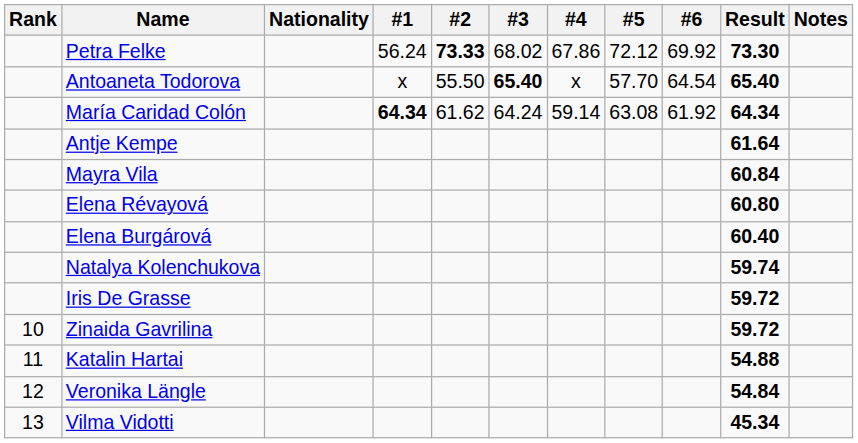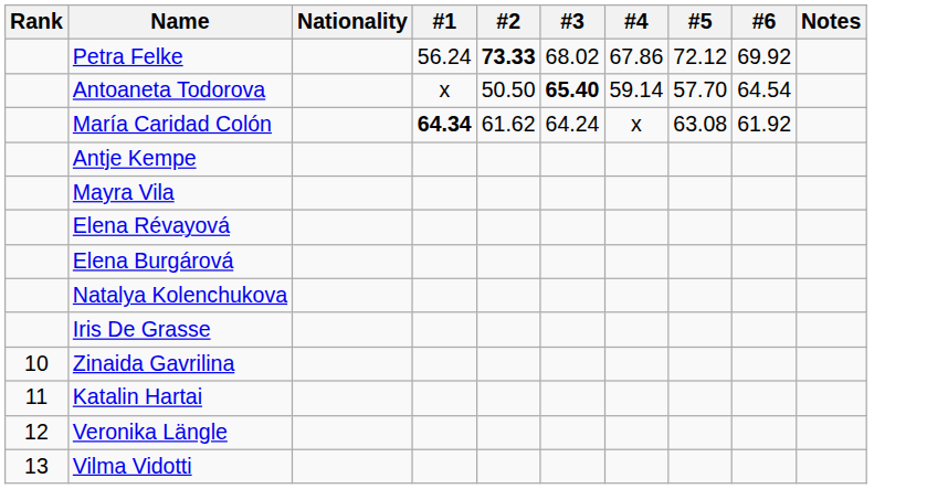- column: Result | 73.30 | 65.40 | 64.34 | 61.64 | 60.84 | 60.80 | 60.40 | 59.74 | 59.72 | 59.72 | 54.88 | 54.84 | 45.34
Antoaneta Todorova | #2: 55.50 -> 50.50
Antoaneta Todorova | #4: x -> 59.14
María Caridad Colón | #4: 59.14 -> x
